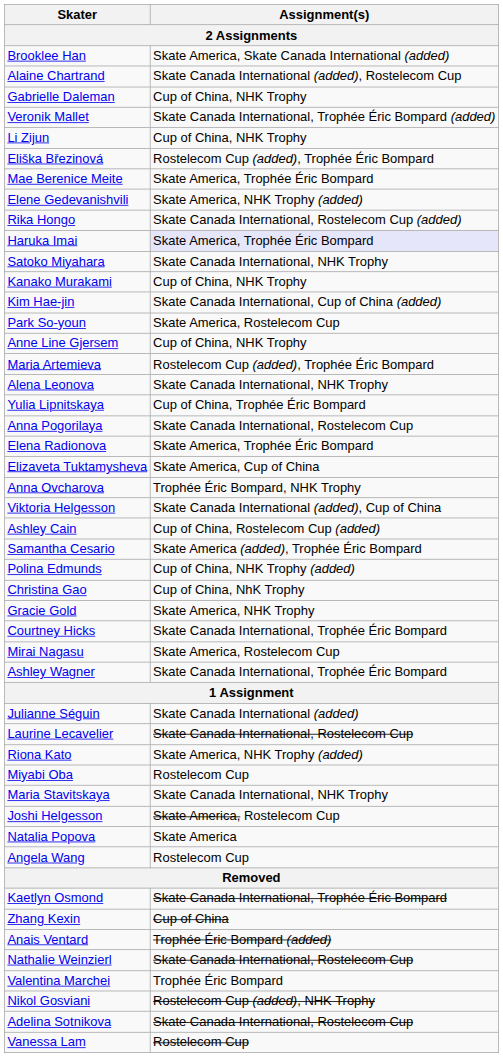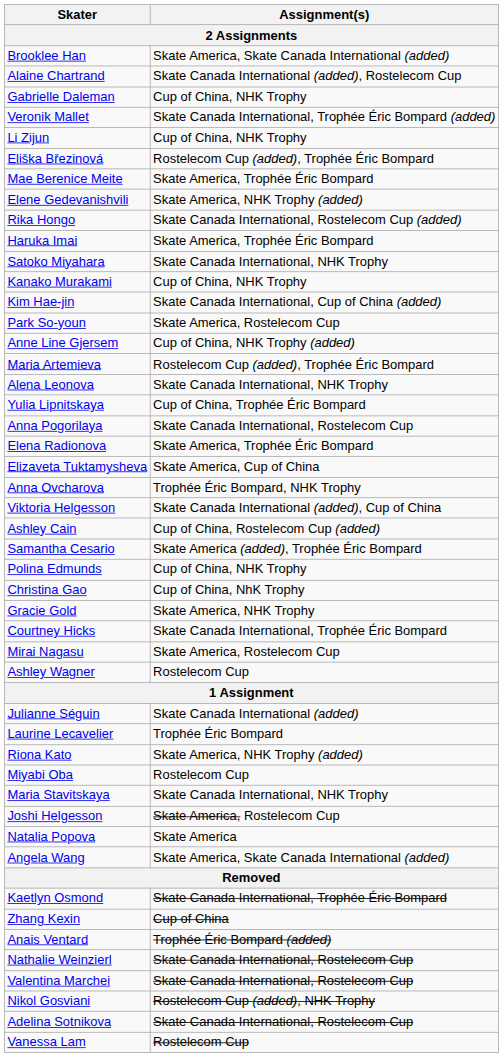Haruka Imai | Assignment(s): lavender background -> no background
Anne Line Gjersem | Assignment(s): Cup of China, NHK Trophy -> Cup of China, NHK Trophy (added)
Polina Edmunds | Assignment(s): Cup of China, NHK Trophy (added) -> Cup of China, NHK Trophy
Ashley Wagner | Assignment(s): Skate Canada International, Trophée Éric Bompard -> Rostelecom Cup
Laurine Lecavelier | Assignment(s): Skate Canada International, Rostelecom Cup -> Trophée Éric Bompard
Angela Wang | Assignment(s): Rostelecom Cup -> Skate America, Skate Canada International (added)
Valentina Marchei | Assignment(s): Trophée Éric Bompard -> Skate Canada International, Rostelecom Cup
